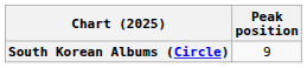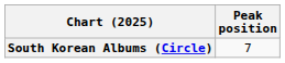South Korean Albums (Circle) | Peak position: 9 -> 7
